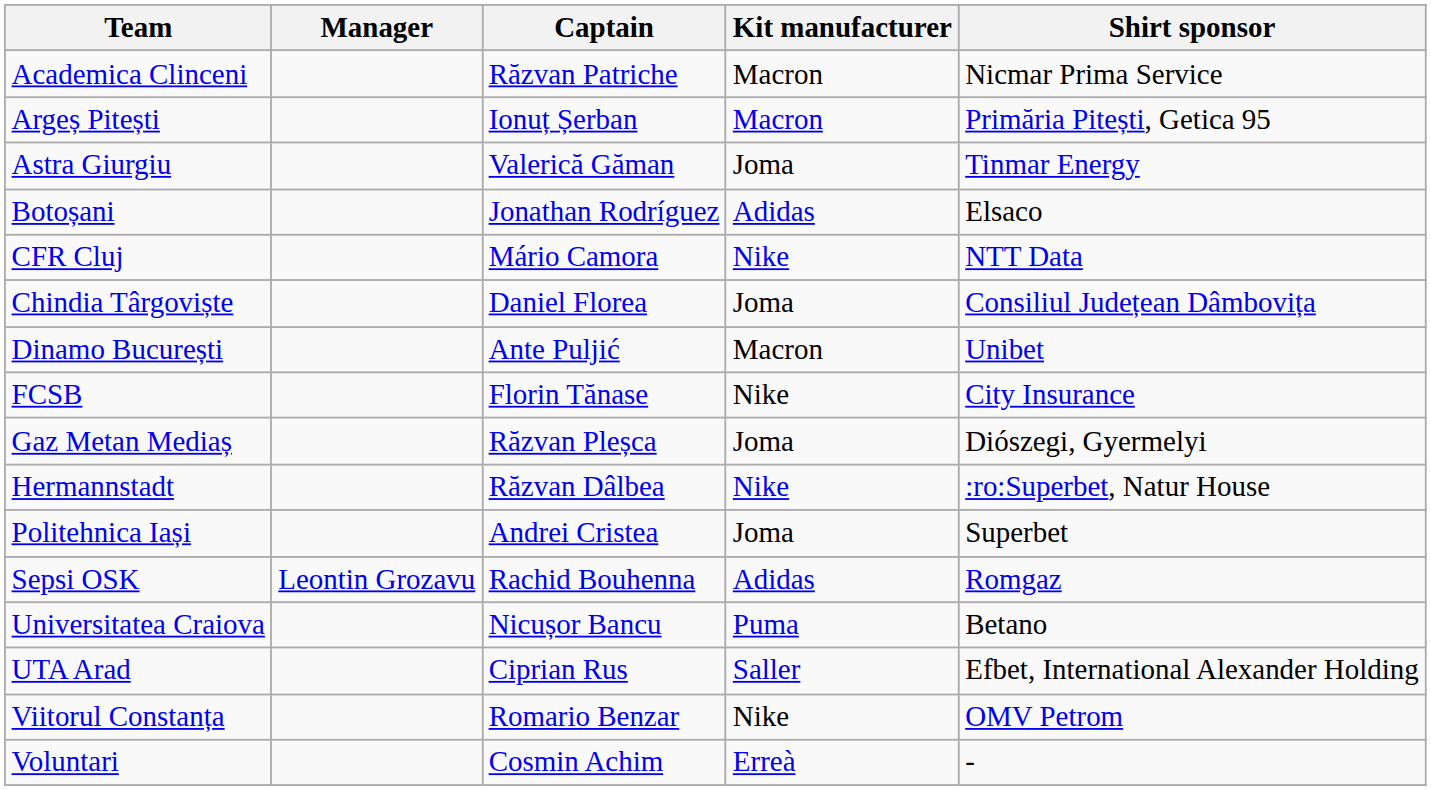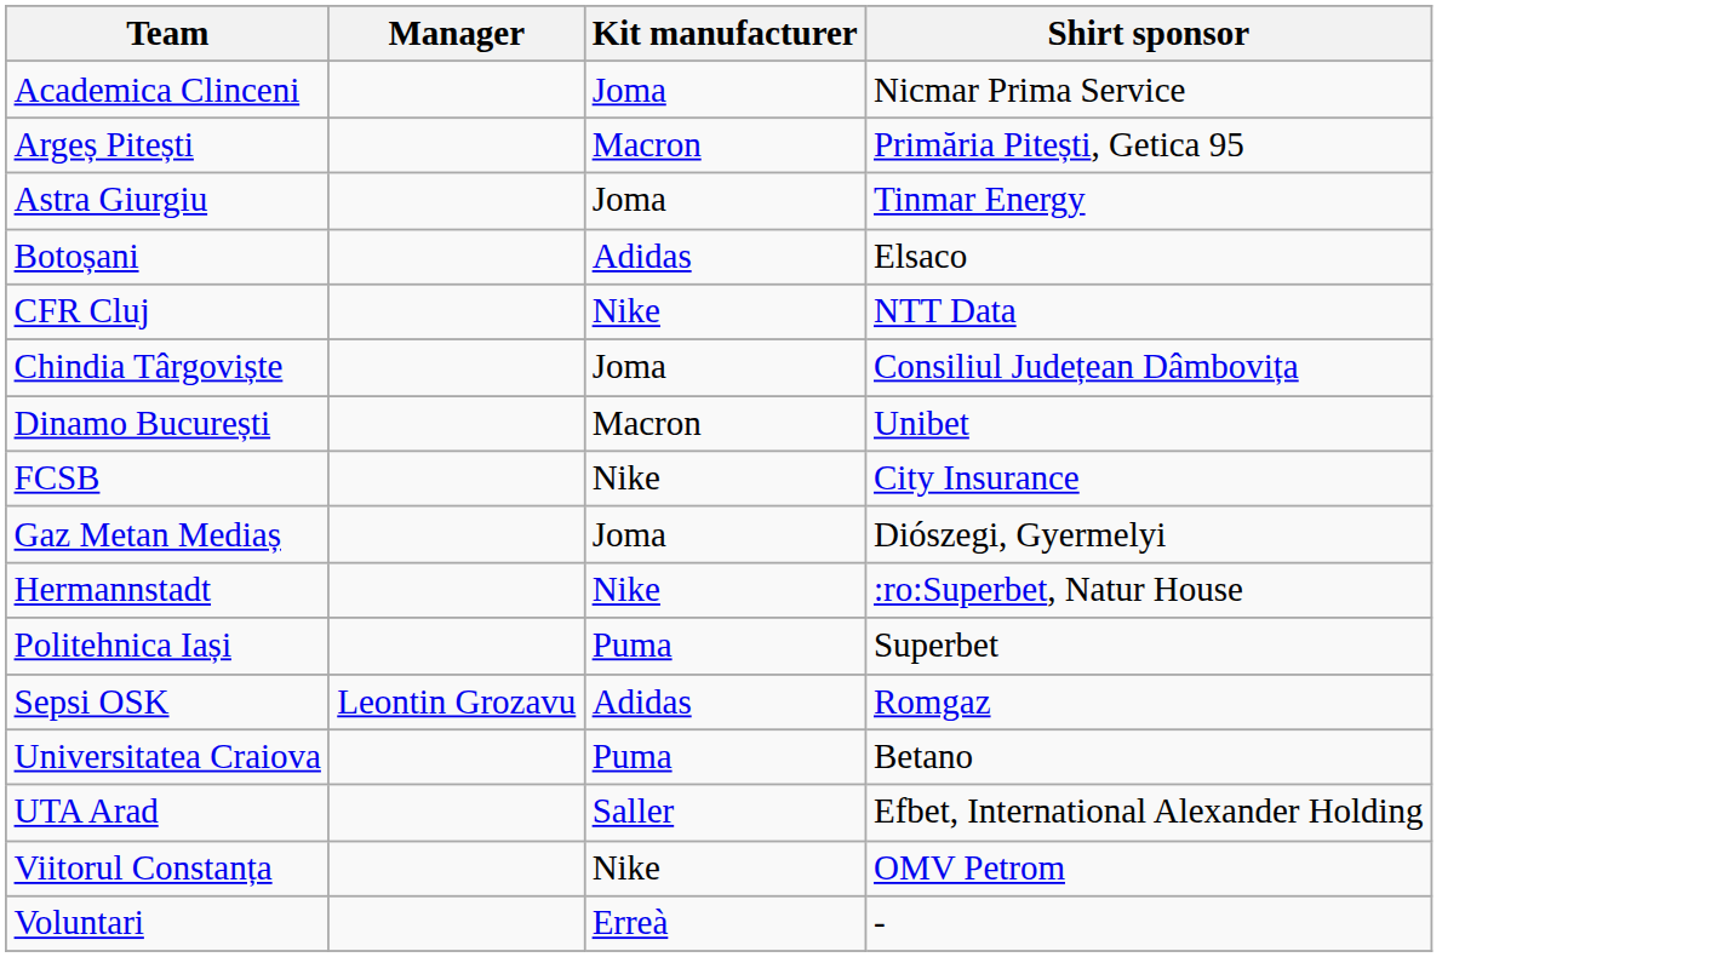- column: Captain | Răzvan Patriche | Ionuț Șerban | Valerică Găman | Jonathan Rodríguez | Mário Camora | Daniel Florea | Ante Puljić | Florin Tănase | Răzvan Pleșca | Răzvan Dâlbea | Andrei Cristea | Rachid Bouhenna | Nicușor Bancu | Ciprian Rus | Romario Benzar | Cosmin Achim
Academica Clinceni | Kit manufacturer: Macron -> Joma
Politehnica Iași | Kit manufacturer: Joma -> Puma
